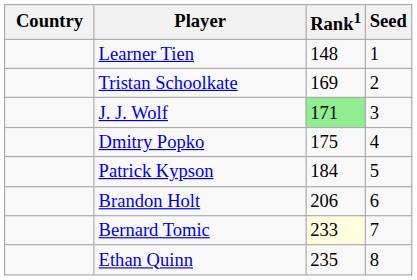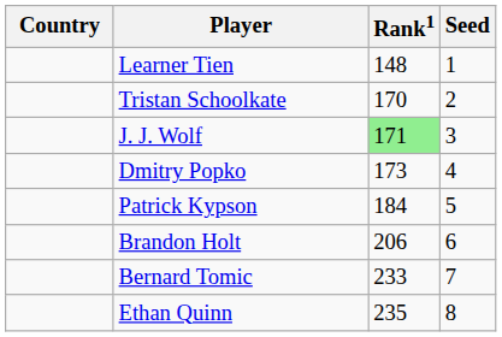Tristan Schoolkate | Rank1: 169 -> 170
Dmitry Popko | Rank1: 175 -> 173
Bernard Tomic | Rank1: lightyellow background -> no background
